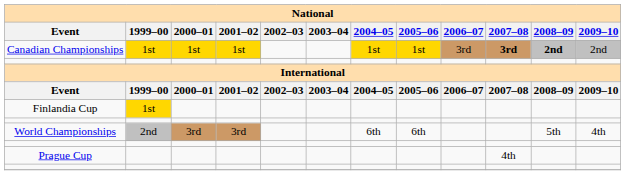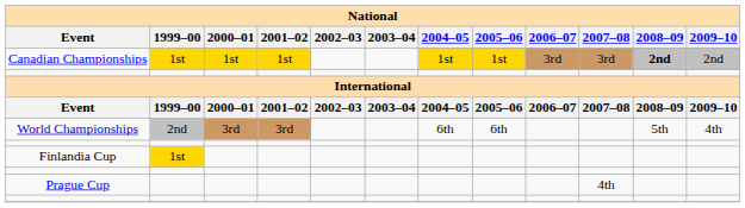Canadian Championships | 2007–08: bold -> normal
rows swapped: World Championships <-> Finlandia Cup
